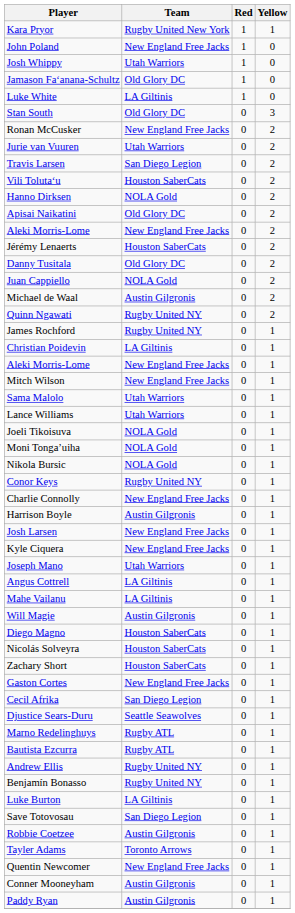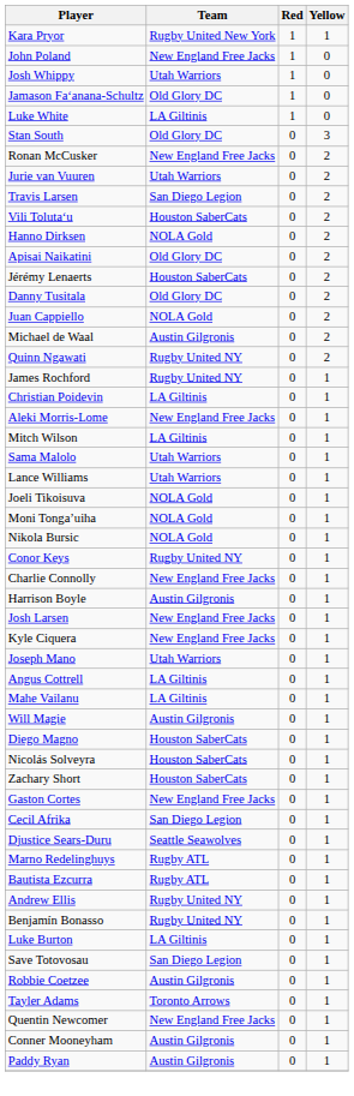- row: Aleki Morris-Lome | New England Free Jacks | 0 | 2
Mitch Wilson | Team: New England Free Jacks -> LA Giltinis
